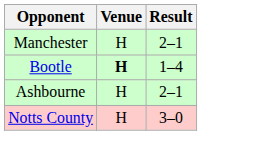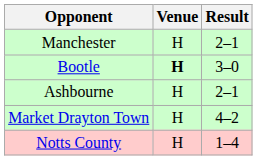Bootle | Result: 1–4 -> 3–0
+ row: Market Drayton Town | H | 4–2
Notts County | Result: 3–0 -> 1–4
